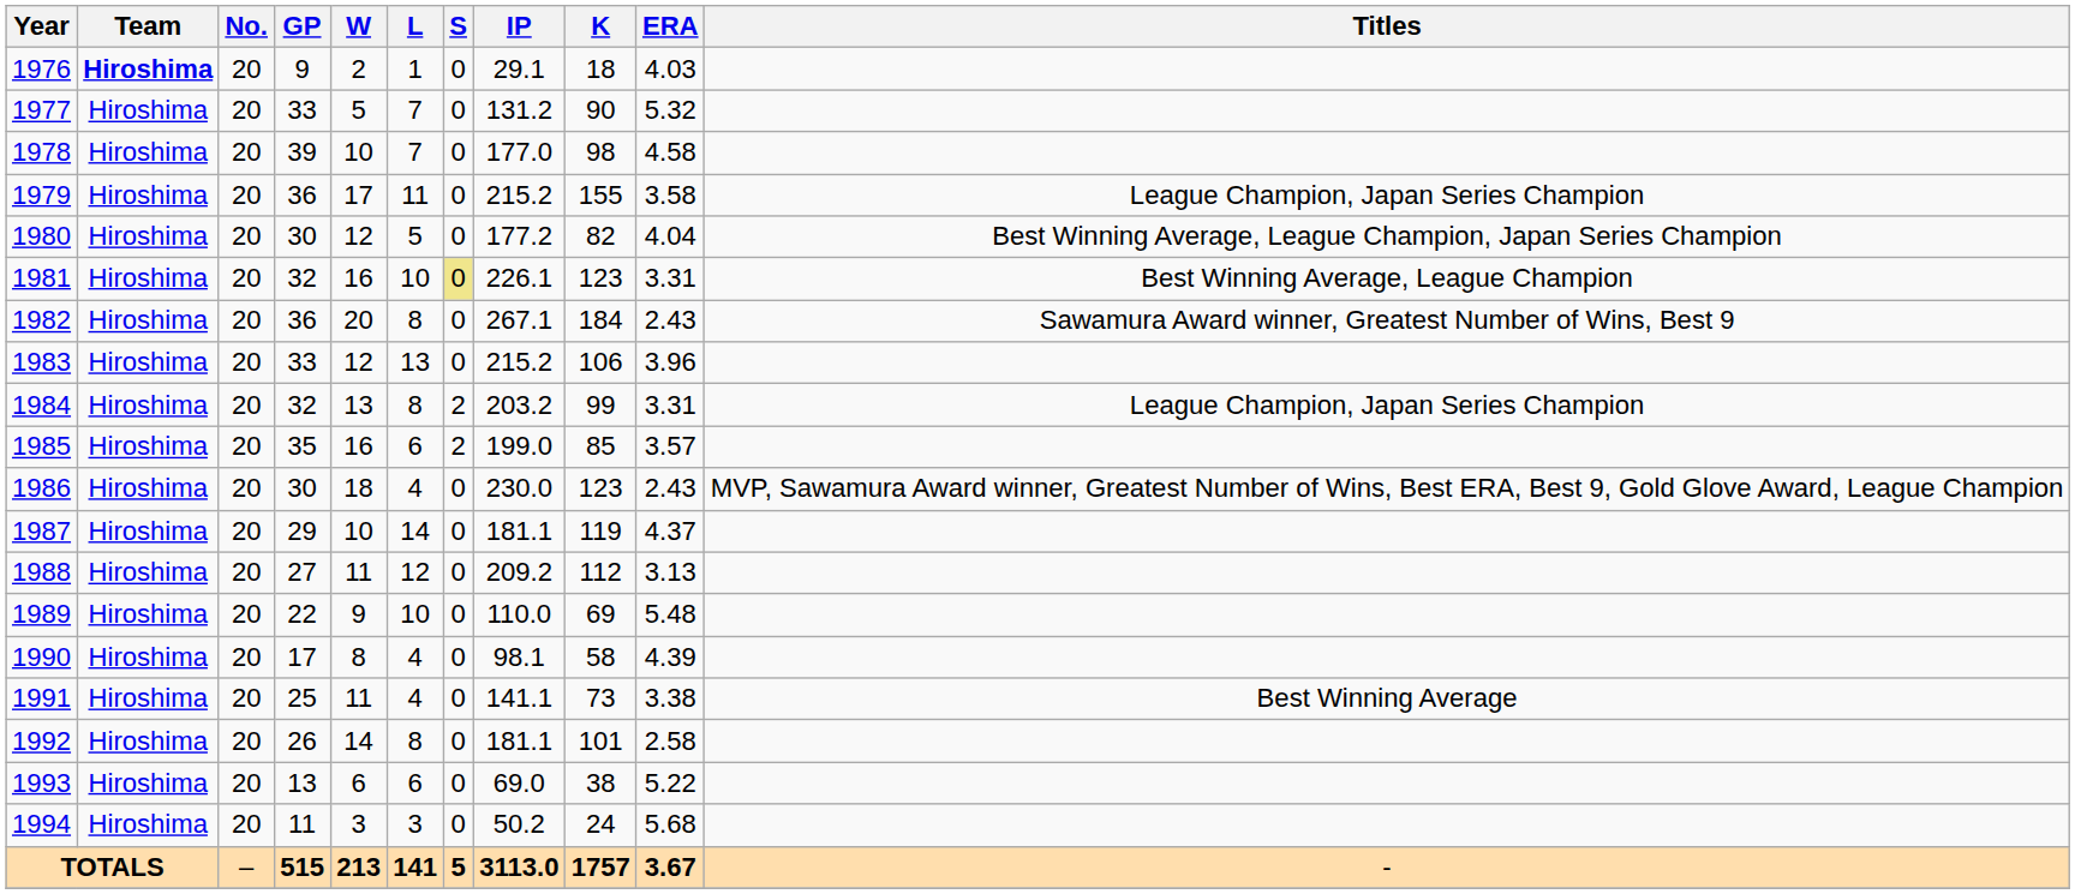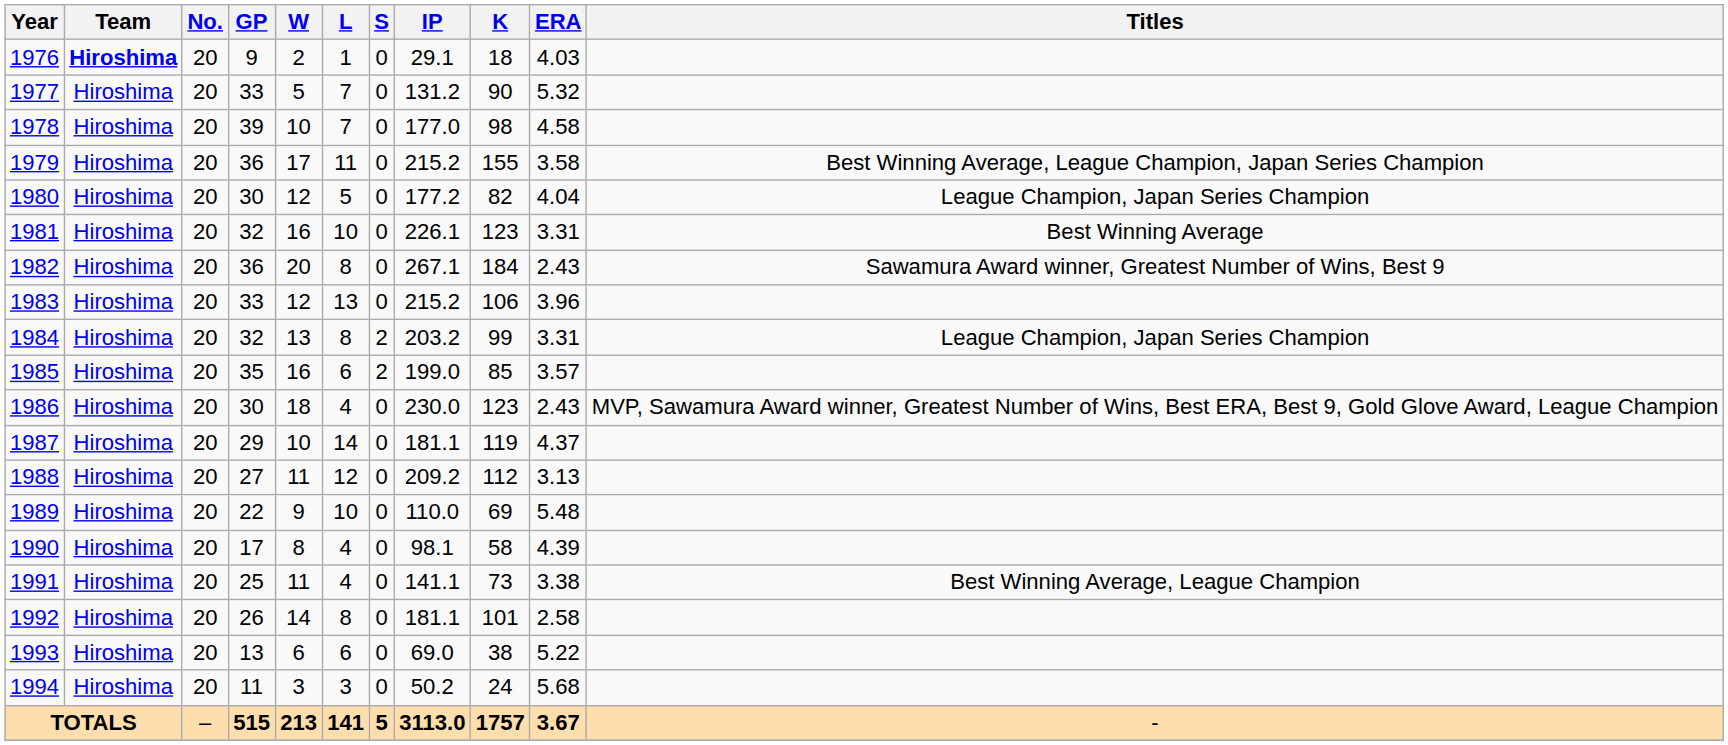1979 | Titles: League Champion, Japan Series Champion -> Best Winning Average, League Champion, Japan Series Champion
1980 | Titles: Best Winning Average, League Champion, Japan Series Champion -> League Champion, Japan Series Champion
1981 | S: khaki background -> no background
1981 | Titles: Best Winning Average, League Champion -> Best Winning Average
1991 | Titles: Best Winning Average -> Best Winning Average, League Champion
